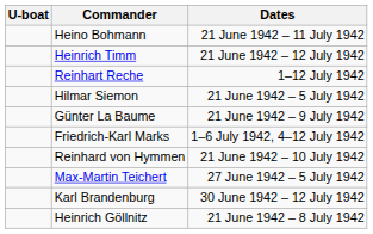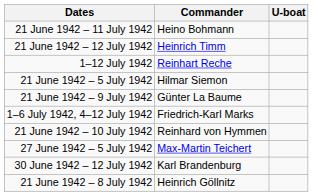columns swapped: U-boat <-> Dates
